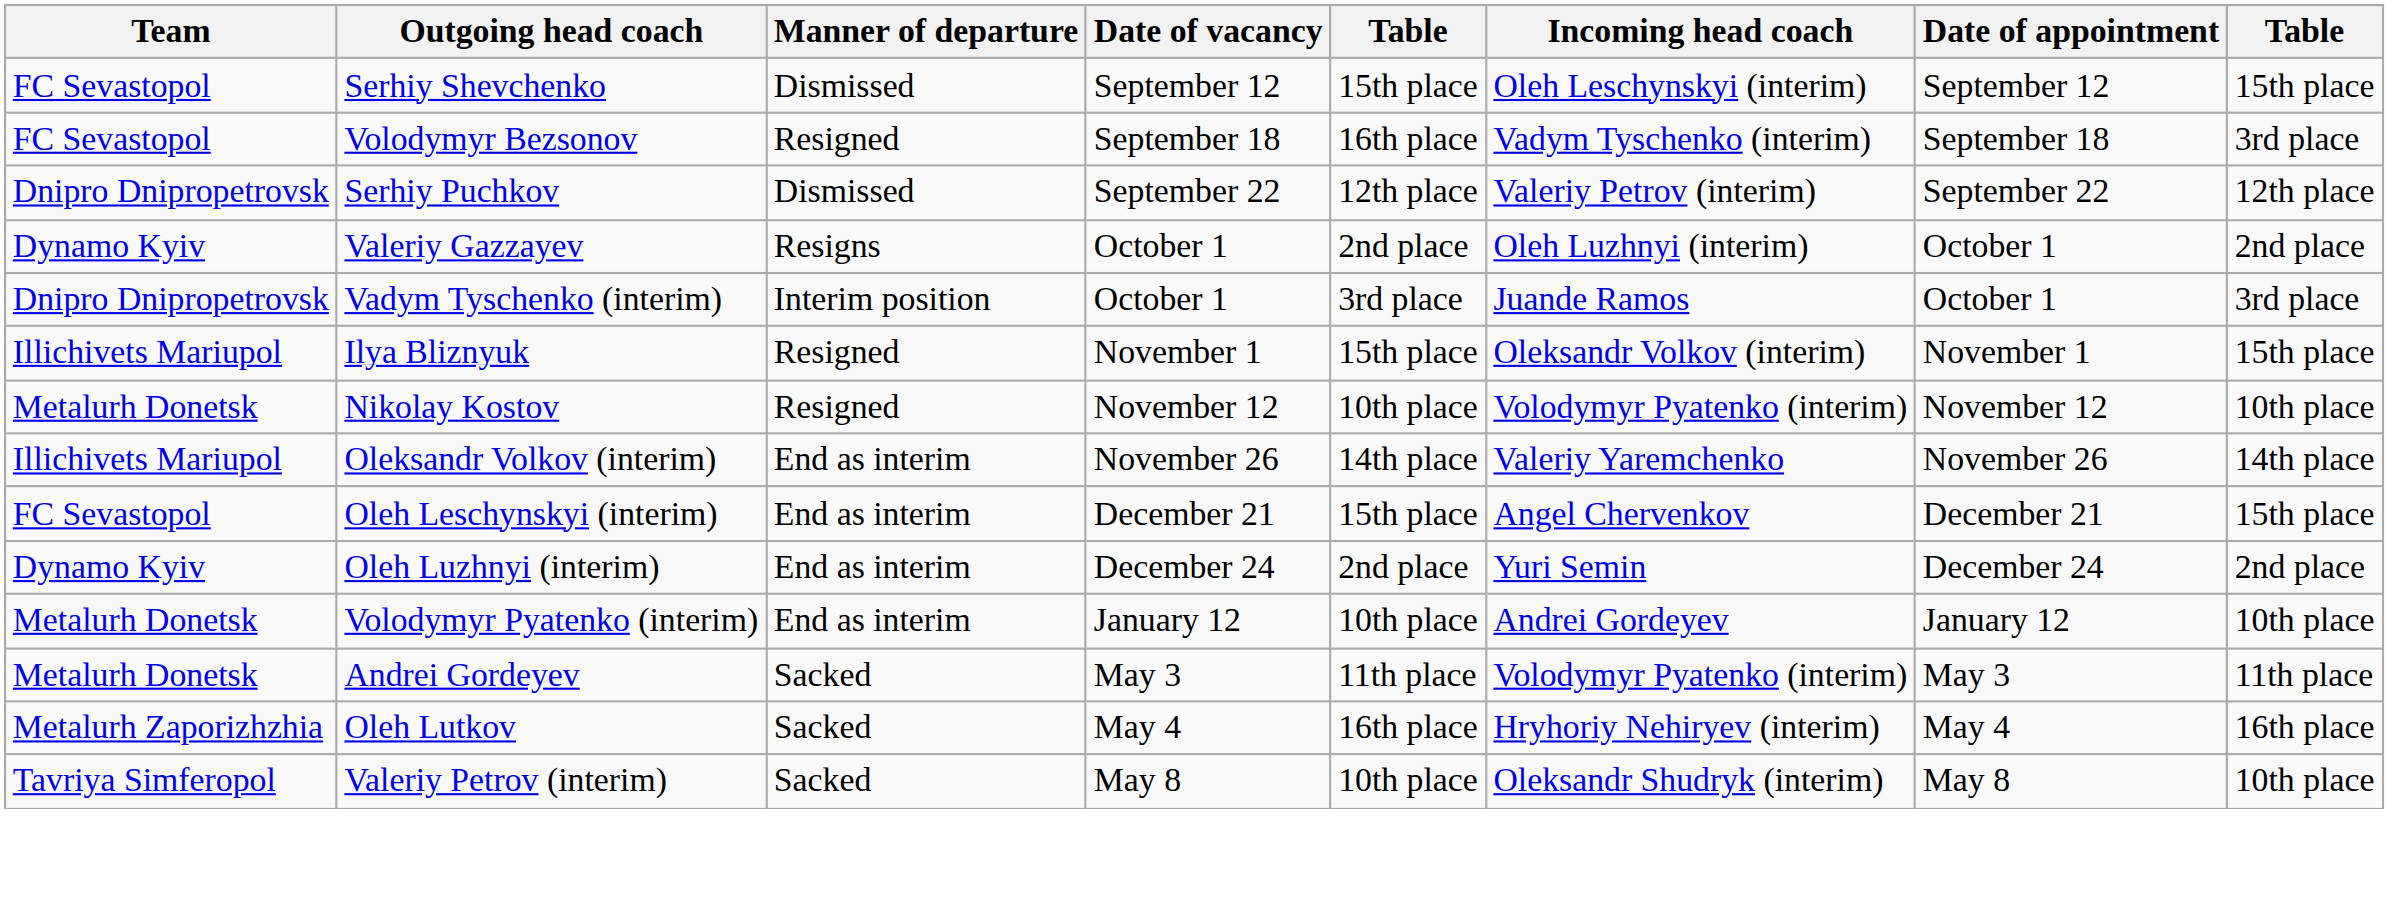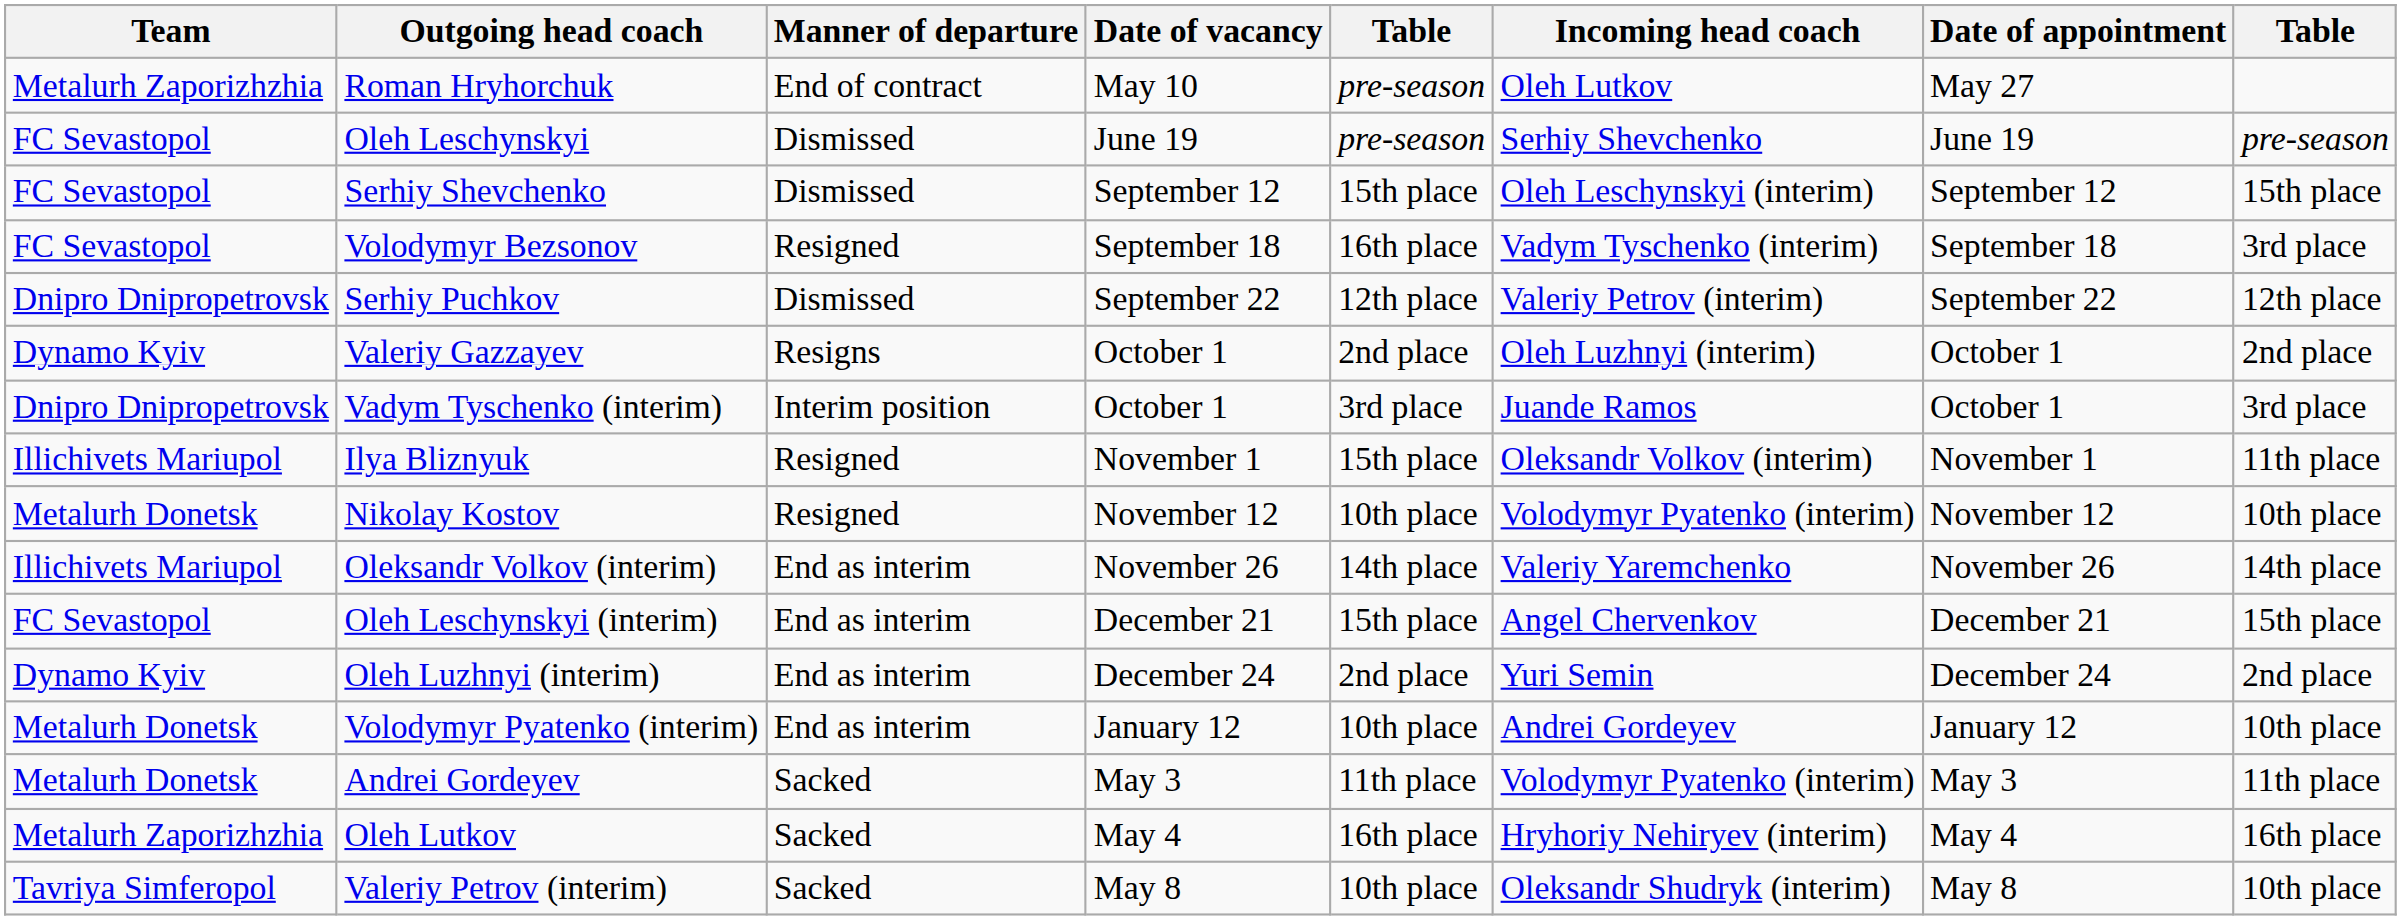+ row: Metalurh Zaporizhzhia | Roman Hryhorchuk | End of contract | May 10 | pre-season | Oleh Lutkov | May 27
+ row: FC Sevastopol | Oleh Leschynskyi | Dismissed | June 19 | pre-season | Serhiy Shevchenko | June 19 | pre-season
Ilya Bliznyuk | column 8: 15th place -> 11th place
